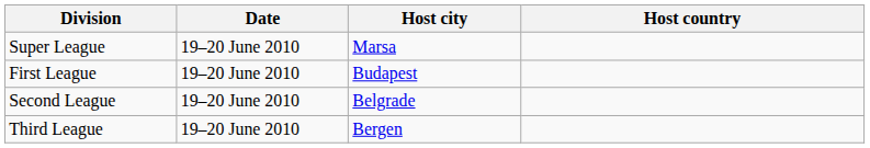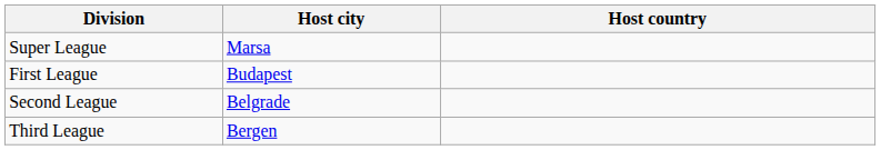- column: Date | 19–20 June 2010 | 19–20 June 2010 | 19–20 June 2010 | 19–20 June 2010
